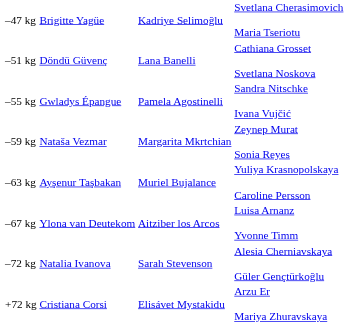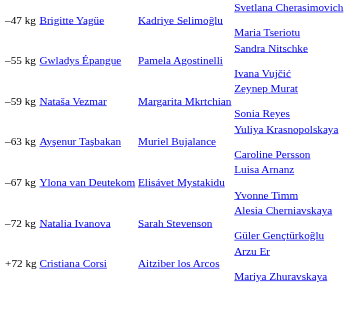- row: –51 kg | Döndü Güvenç | Lana Banelli | Cathiana Grosset Svetlana Noskova
–67 kg | column 3: Aitziber los Arcos -> Elisávet Mystakidu
+72 kg | column 3: Elisávet Mystakidu -> Aitziber los Arcos
